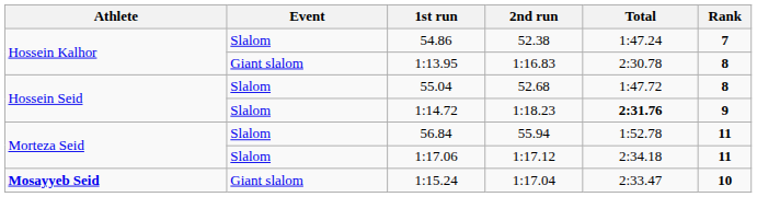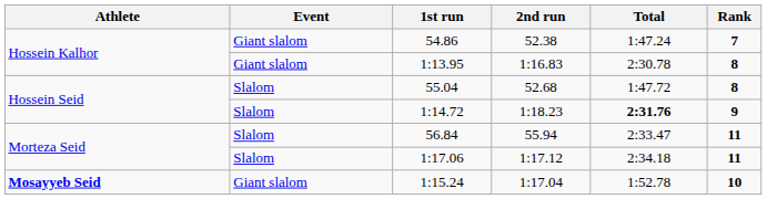54.86 | Event: Slalom -> Giant slalom
56.84 | Total: 1:52.78 -> 2:33.47
1:15.24 | Total: 2:33.47 -> 1:52.78
